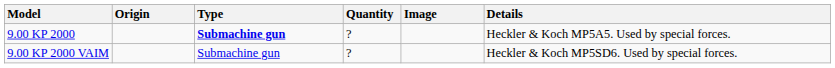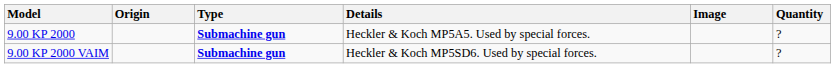columns swapped: Quantity <-> Details
9.00 KP 2000 VAIM | Type: normal -> bold
